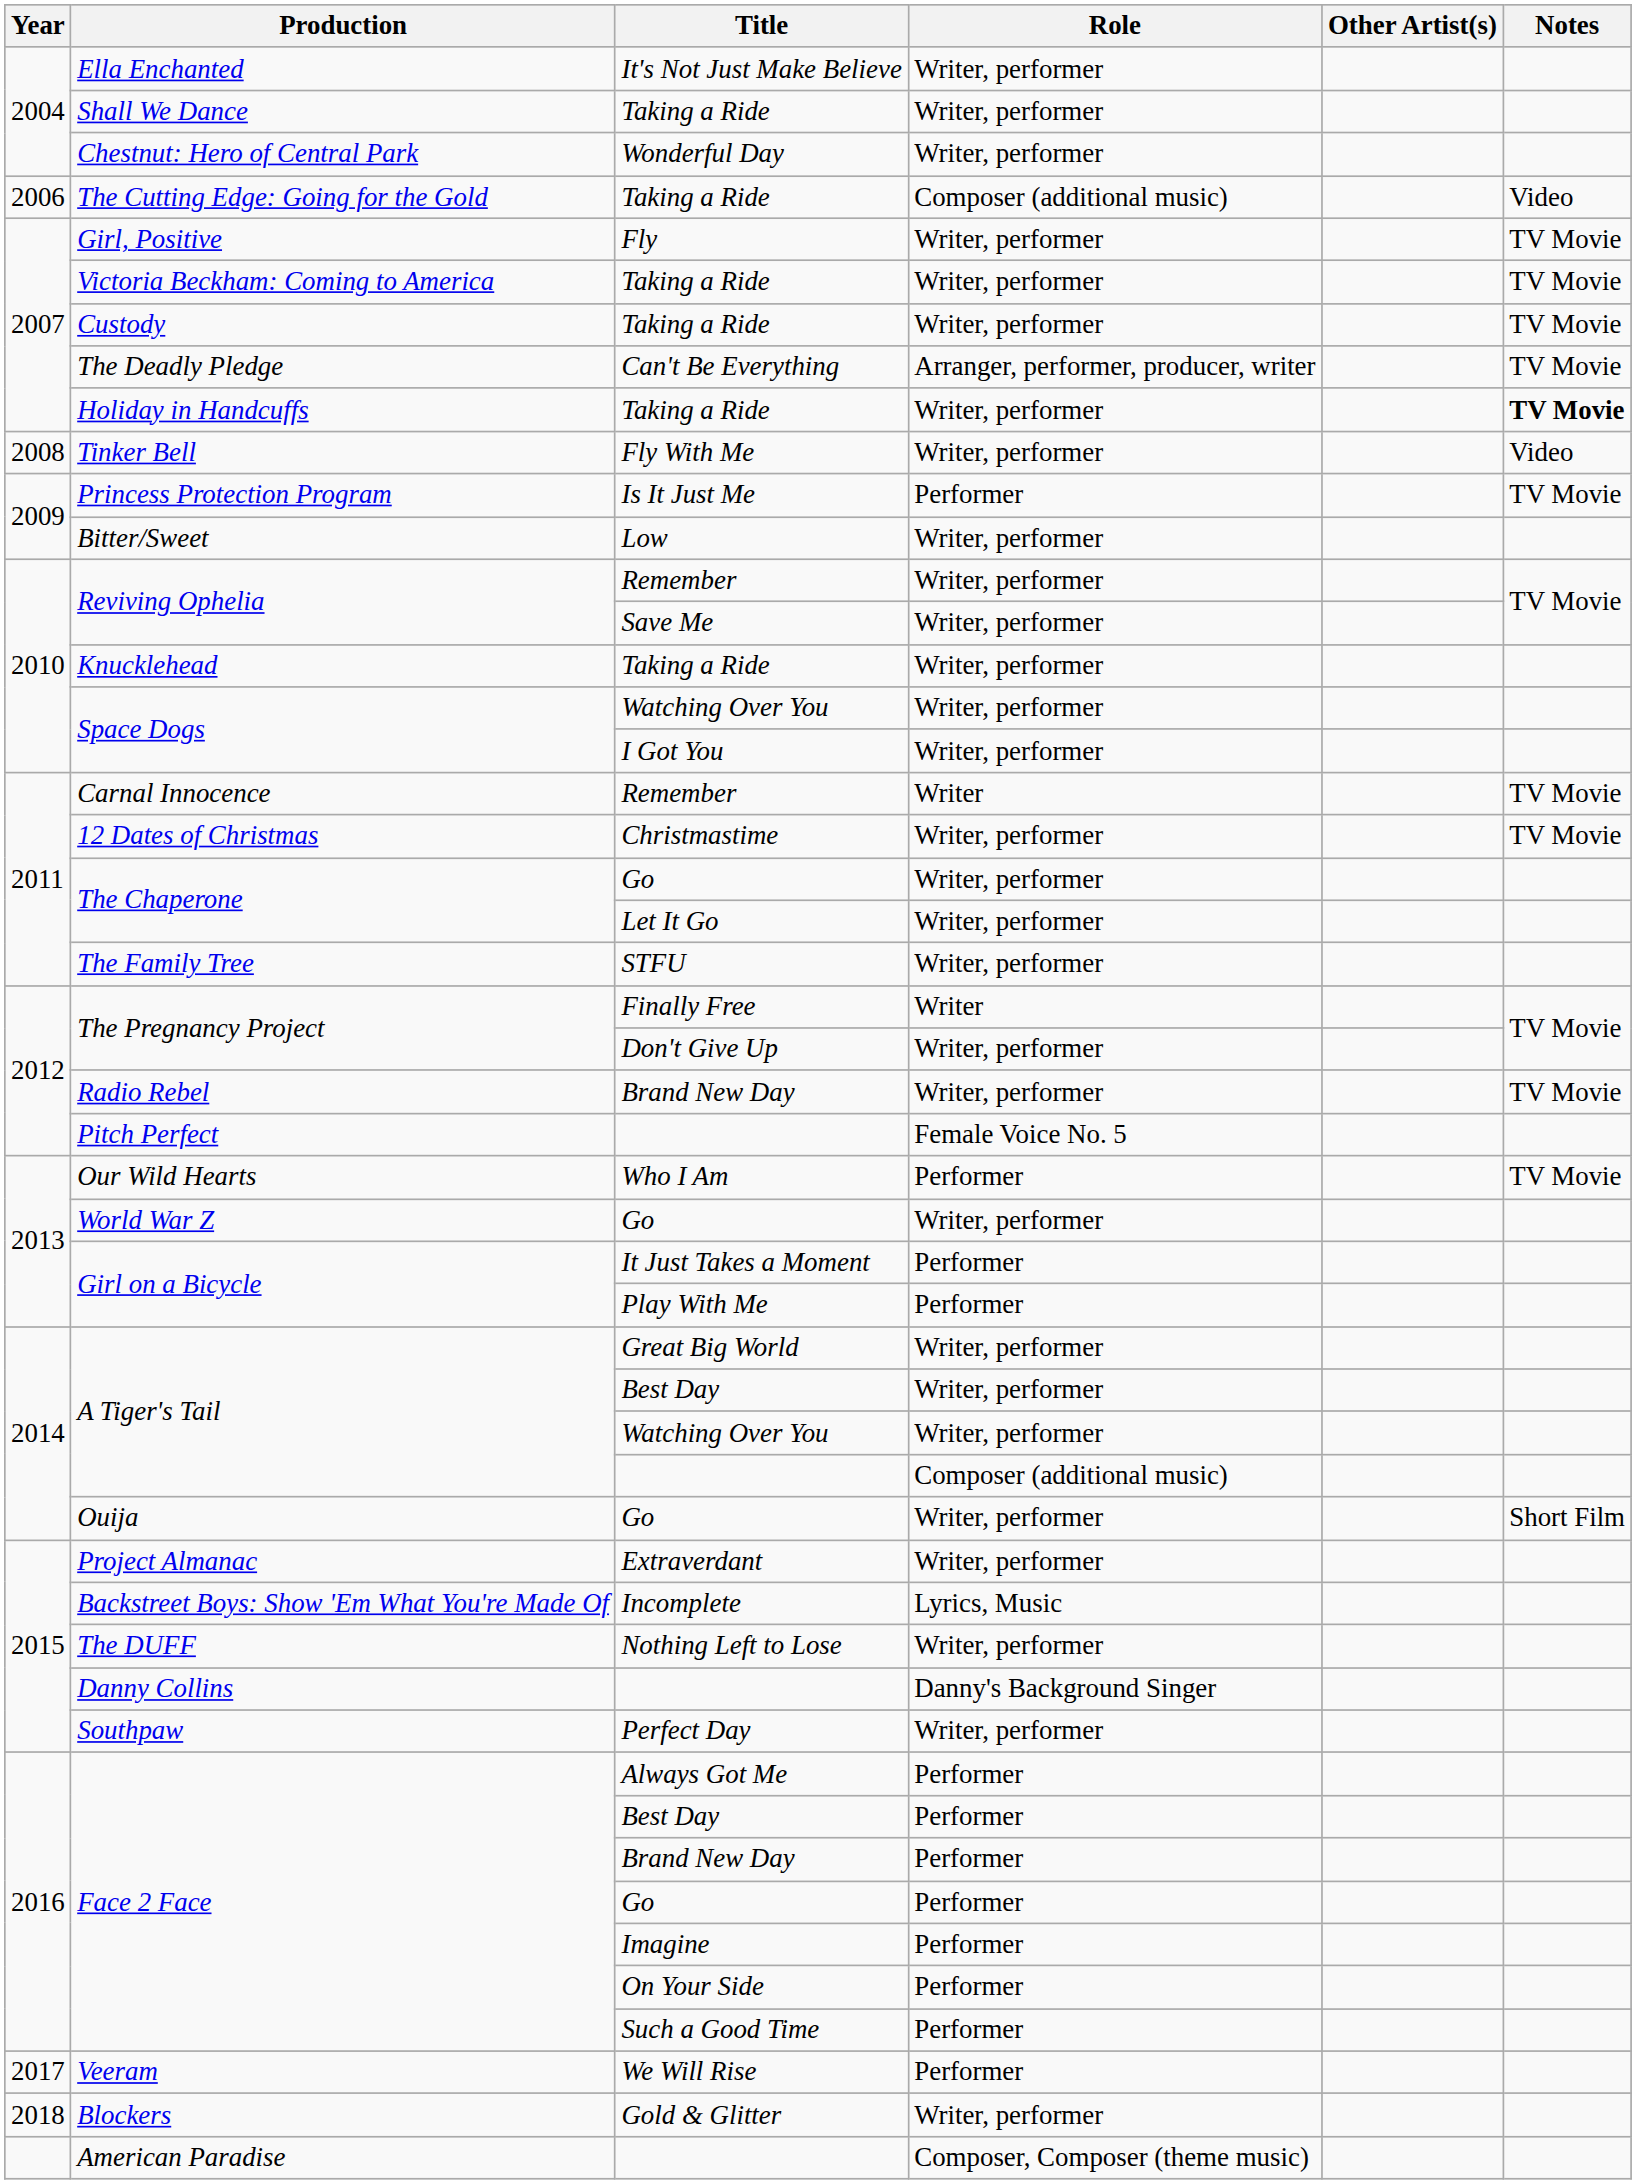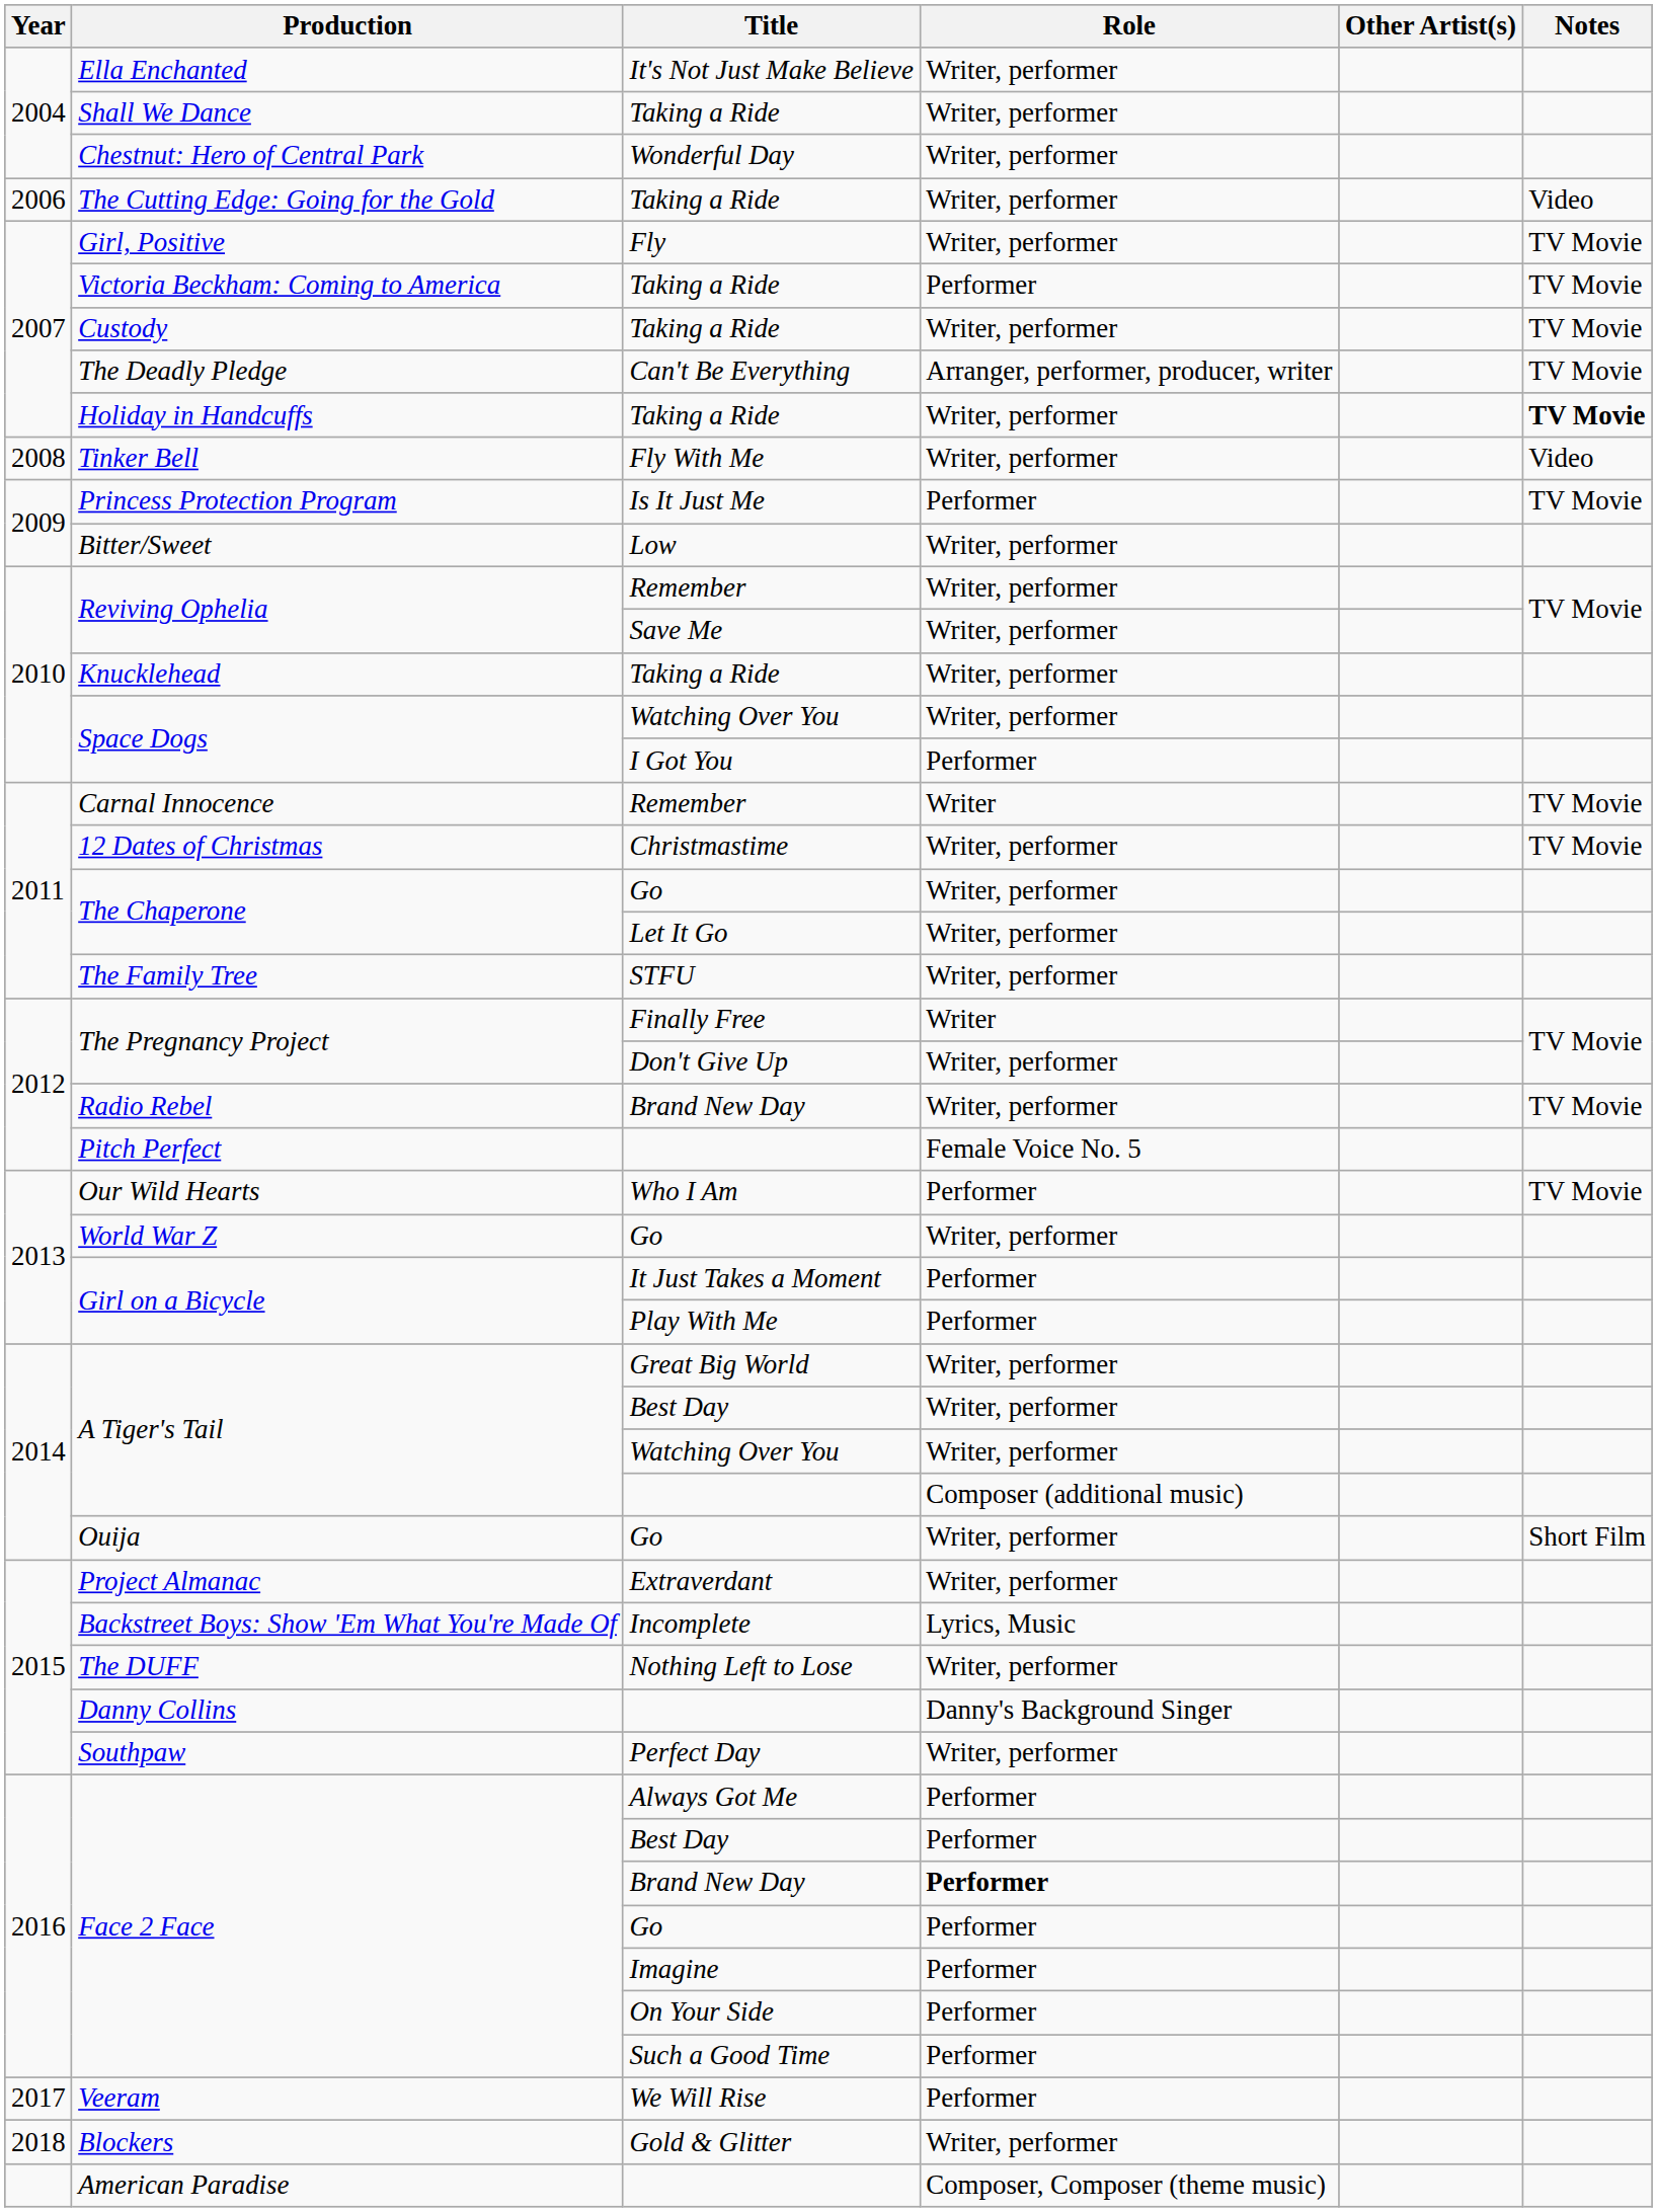The Cutting Edge: Going for the Gold | Role: Composer (additional music) -> Writer, performer
Victoria Beckham: Coming to America | Role: Writer, performer -> Performer
Space Dogs / I Got You | Role: Writer, performer -> Performer
Face 2 Face / Brand New Day | Role: normal -> bold
